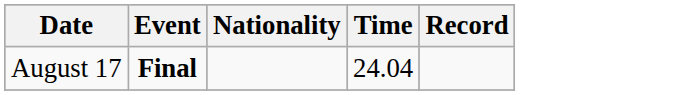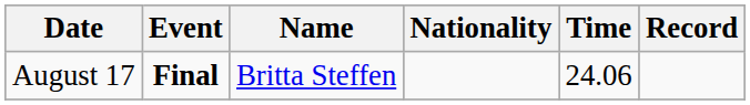+ column: Name | Britta Steffen
August 17 | Time: 24.04 -> 24.06
